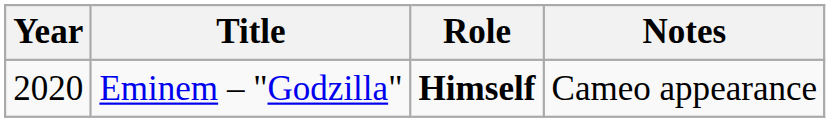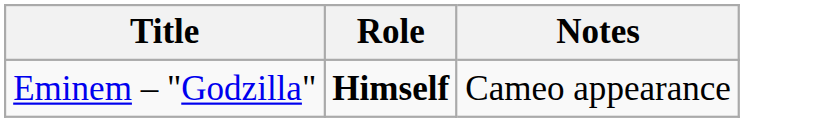- column: Year | 2020
